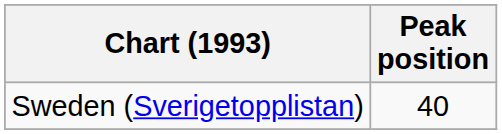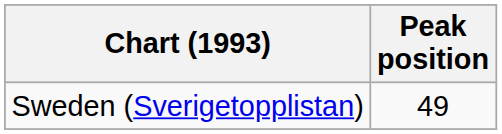Sweden (Sverigetopplistan) | Peak position: 40 -> 49
